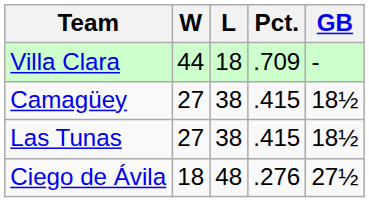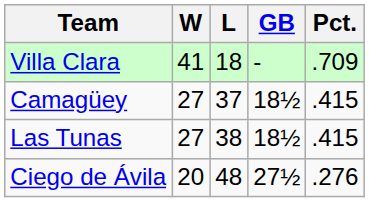columns swapped: Pct. <-> GB
Villa Clara | W: 44 -> 41
Camagüey | L: 38 -> 37
Ciego de Ávila | W: 18 -> 20
